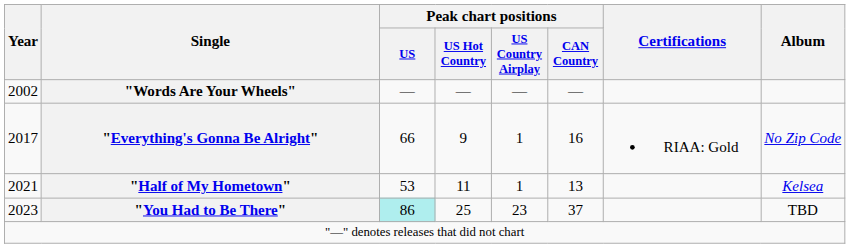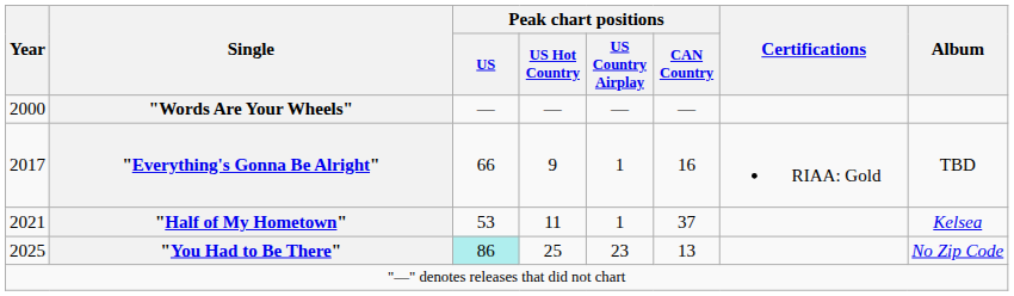"Words Are Your Wheels" | Year: 2002 -> 2000
"Everything's Gonna Be Alright" | Album: No Zip Code -> TBD
"Half of My Hometown" | Peak chart positions / CAN Country: 13 -> 37
"You Had to Be There" | Year: 2023 -> 2025
"You Had to Be There" | Peak chart positions / CAN Country: 37 -> 13
"You Had to Be There" | Album: TBD -> No Zip Code
